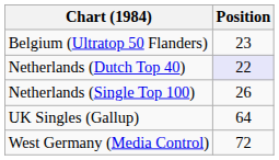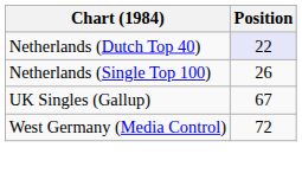- row: Belgium (Ultratop 50 Flanders) | 23
UK Singles (Gallup) | Position: 64 -> 67
